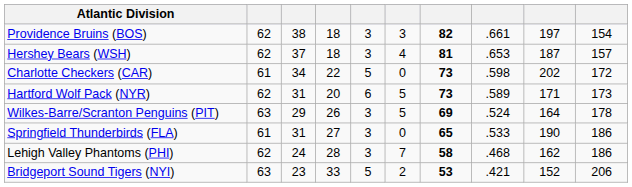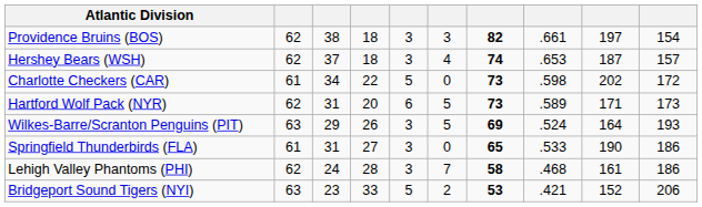Hershey Bears (WSH) | column 7: 81 -> 74
Wilkes-Barre/Scranton Penguins (PIT) | column 10: 178 -> 193
Lehigh Valley Phantoms (PHI) | column 9: 162 -> 161
